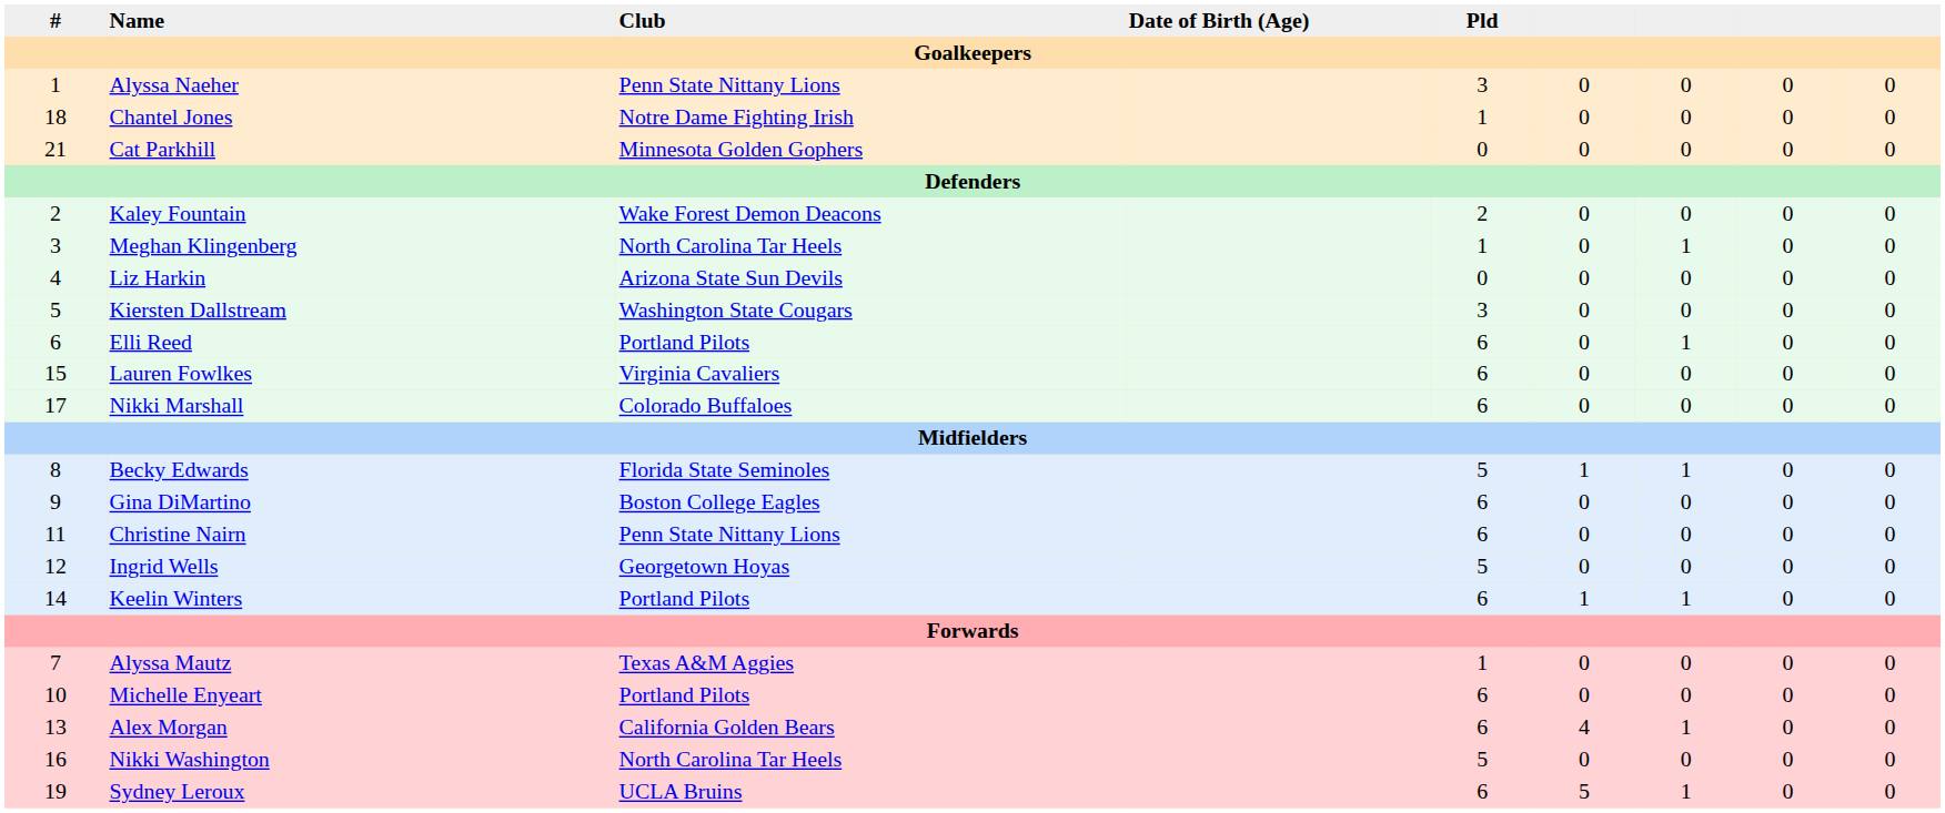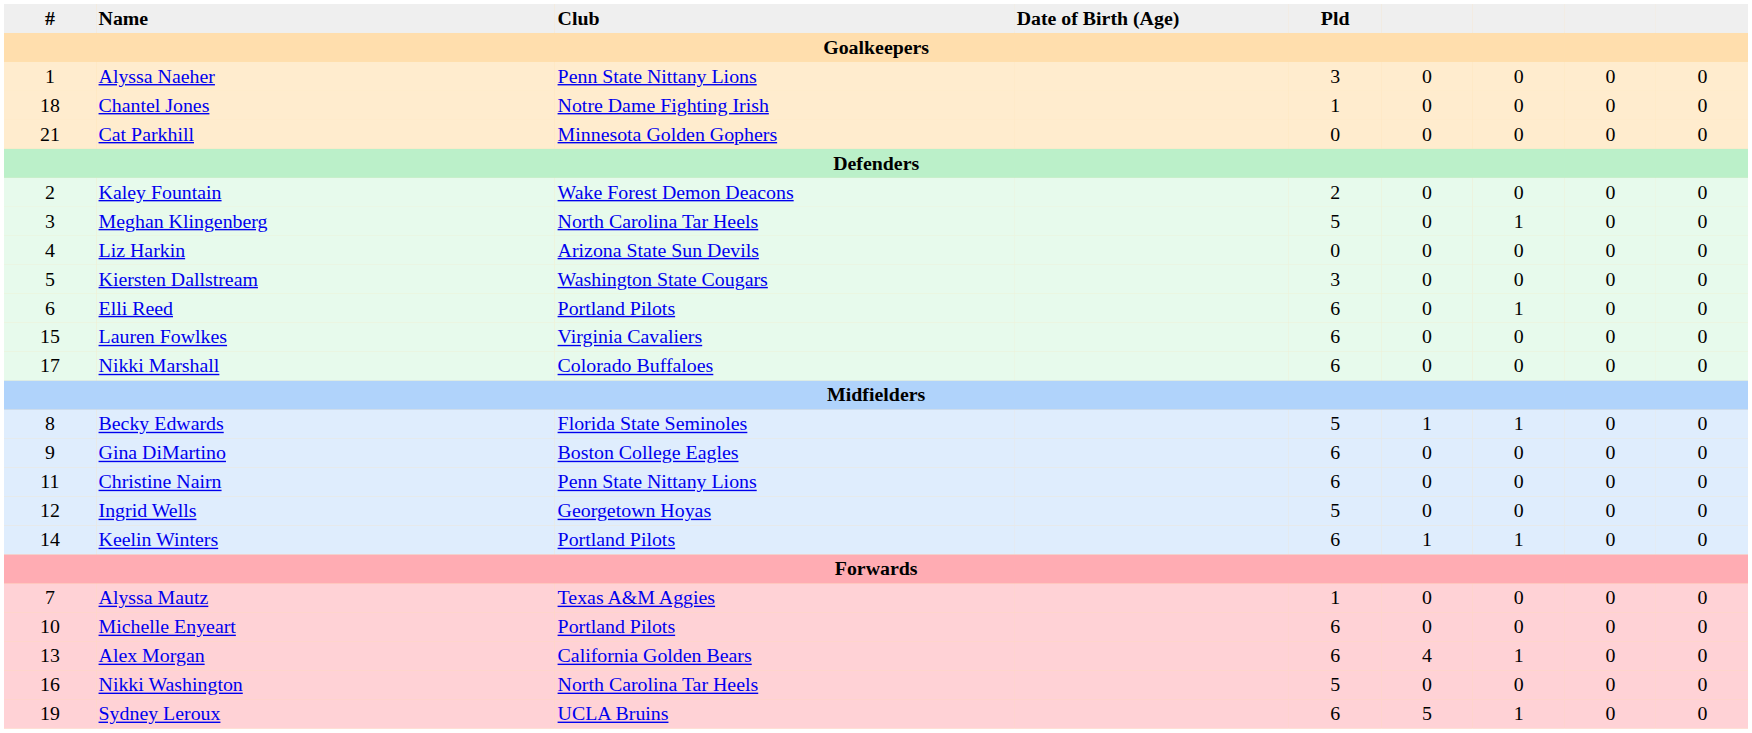Meghan Klingenberg | Pld: 1 -> 5
